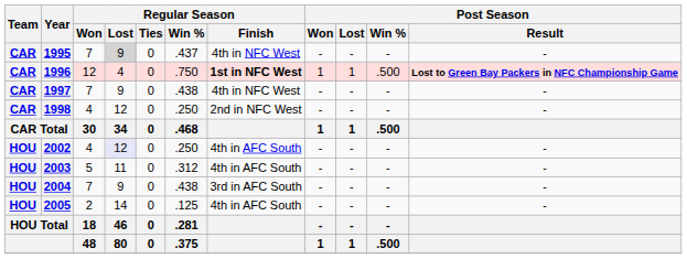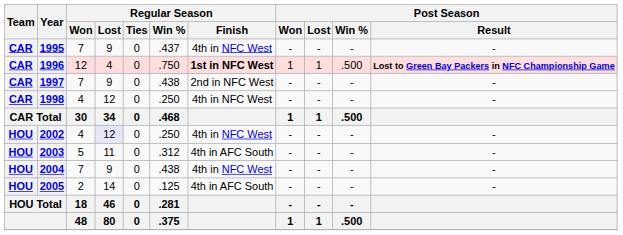1995 | Regular Season / Lost: lightgrey background -> no background
1997 | Regular Season / Finish: 4th in NFC West -> 2nd in NFC West
1998 | Regular Season / Finish: 2nd in NFC West -> 4th in NFC West
2002 | Regular Season / Finish: 4th in AFC South -> 4th in NFC West
2004 | Regular Season / Finish: 3rd in AFC South -> 4th in NFC West
